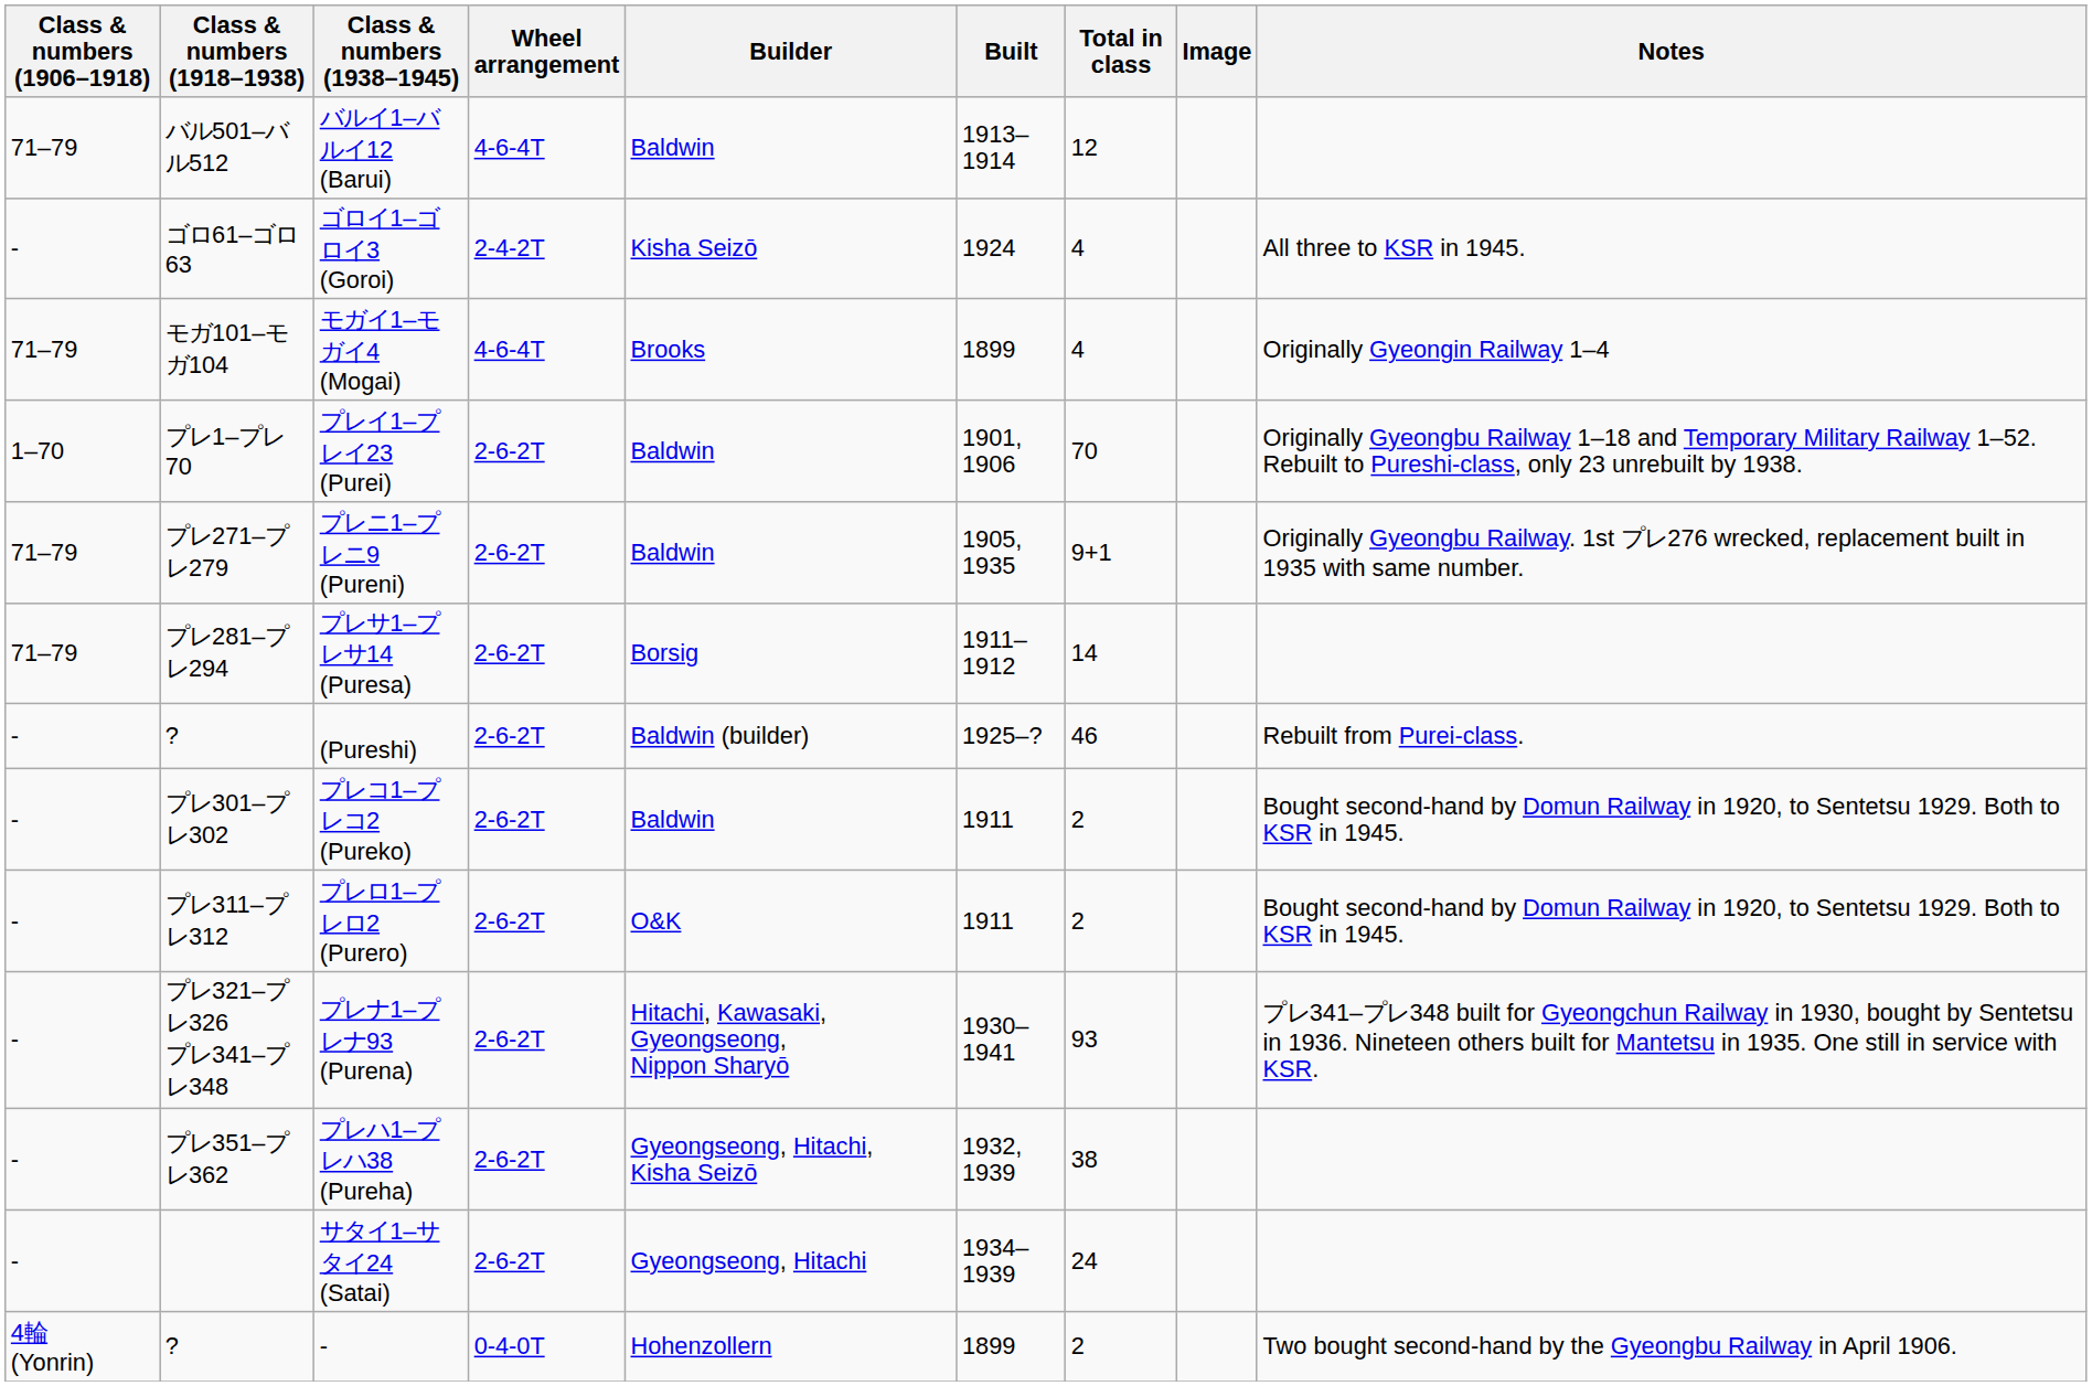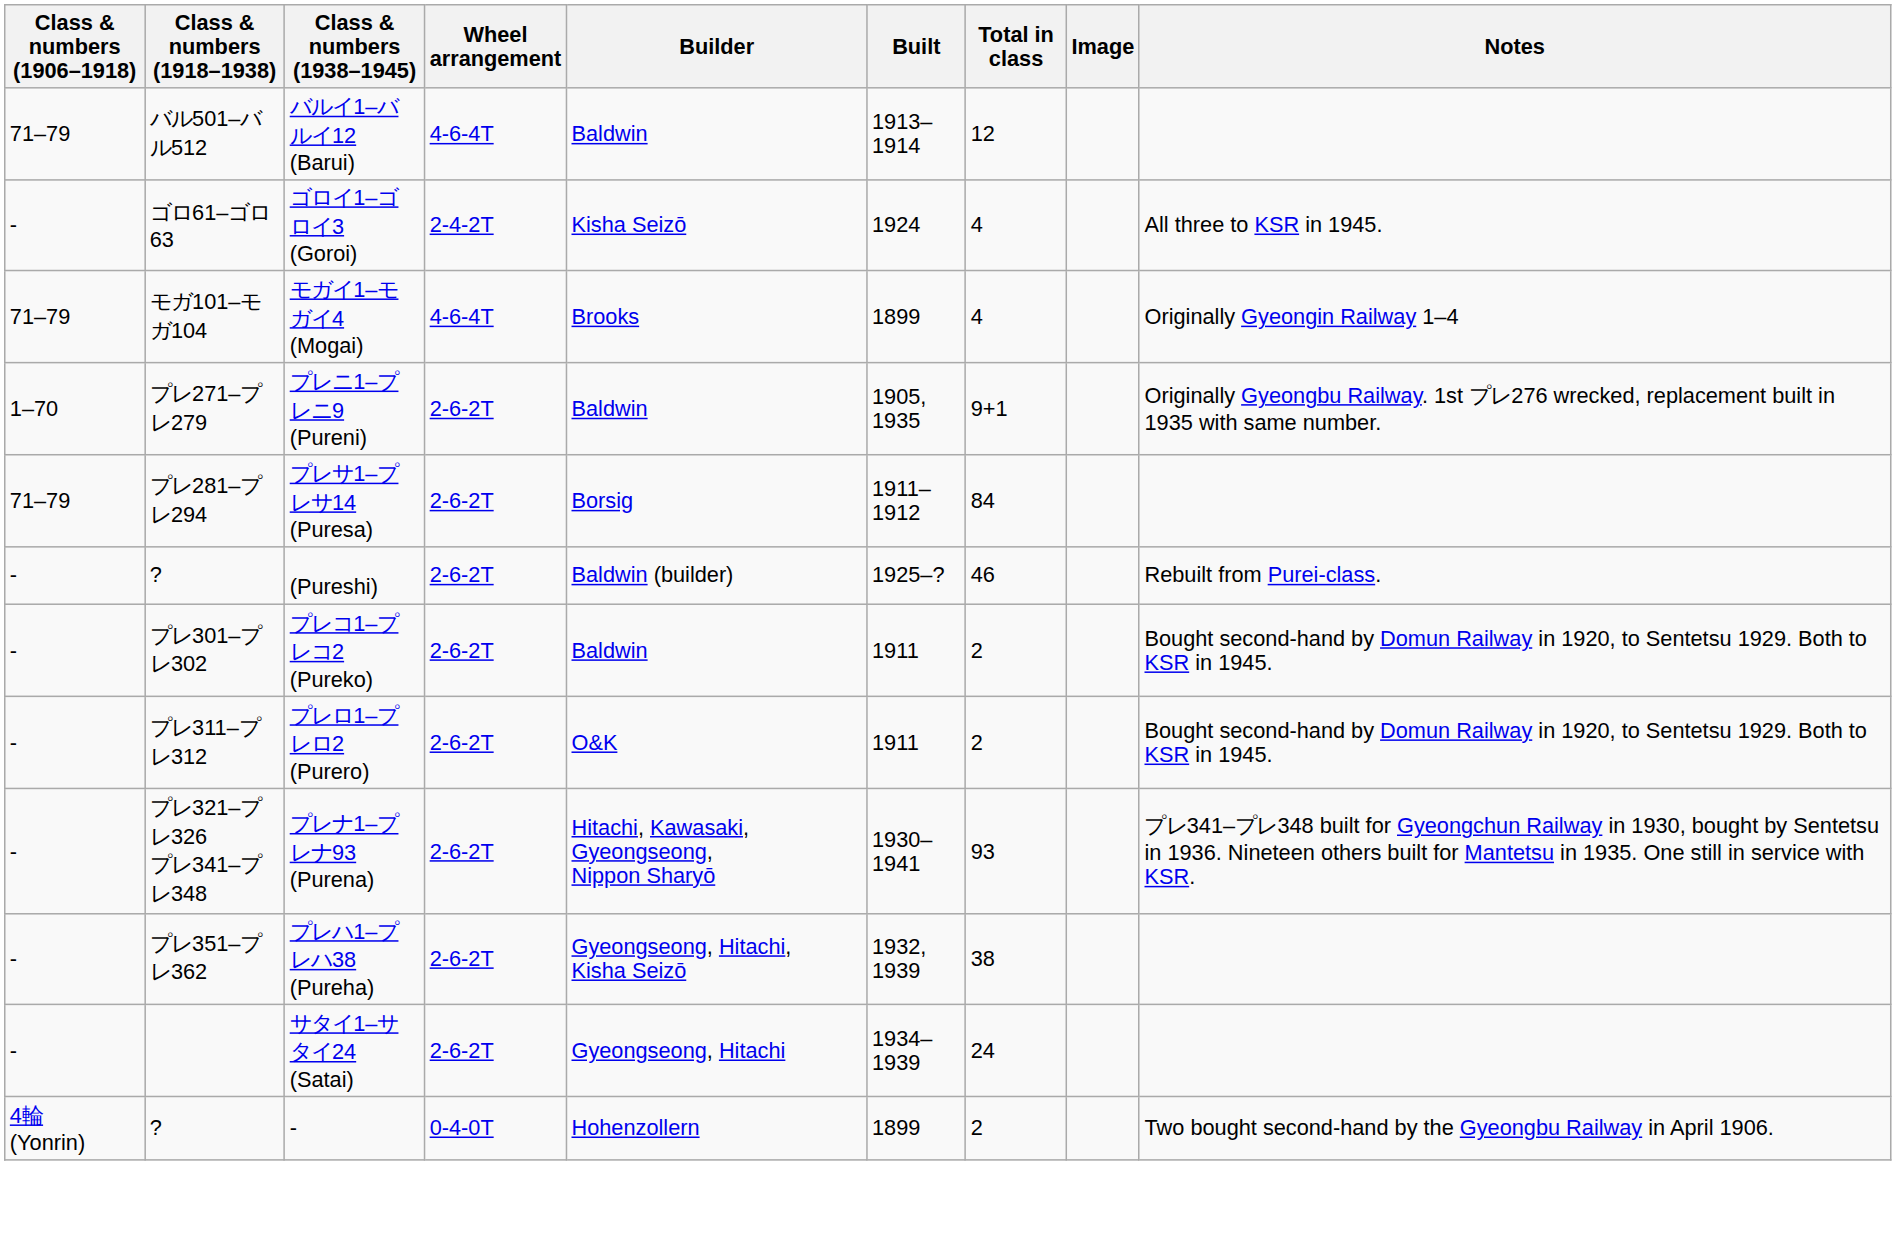- row: 1–70 | プレ1–プレ70 | プレイ1–プレイ23 (Purei) | 2-6-2T | Baldwin | 1901, 1906 | 70 | Originally Gyeongbu Railway 1–18 and Temporary Military Railway 1–52. Rebuilt to Pureshi-class, only 23 unrebuilt by 1938.
プレニ1–プレニ9 (Pureni) | Class & numbers (1906–1918): 71–79 -> 1–70
プレサ1–プレサ14 (Puresa) | Total in class: 14 -> 84
